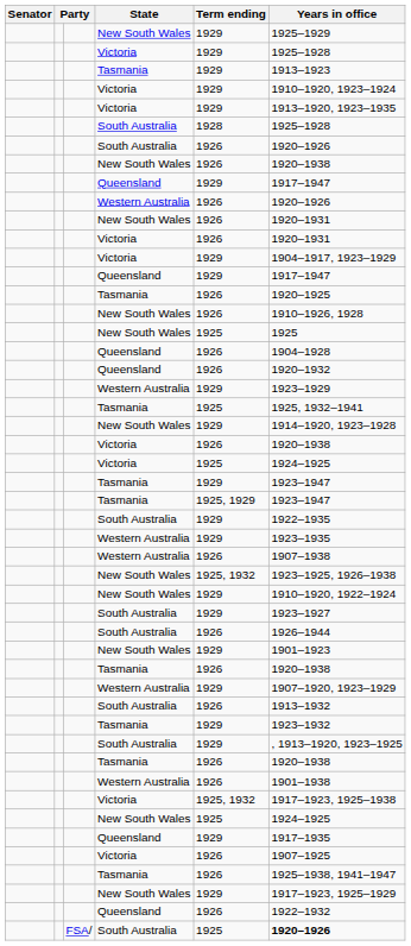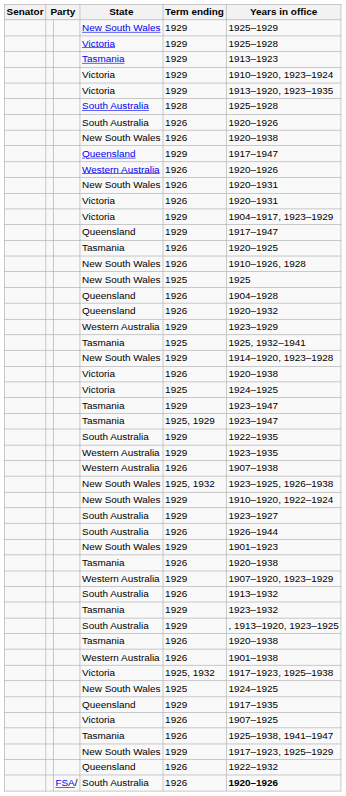FSA/ / South Australia | Term ending: 1925 -> 1926
